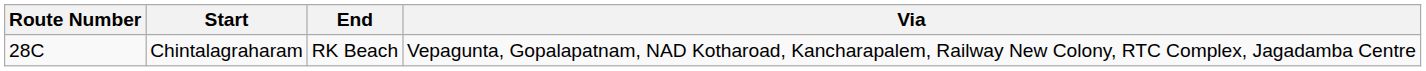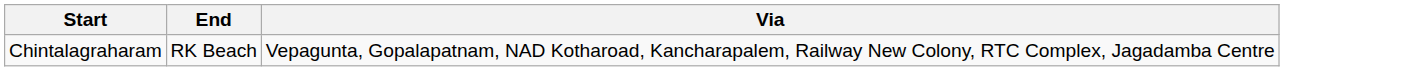- column: Route Number | 28C
